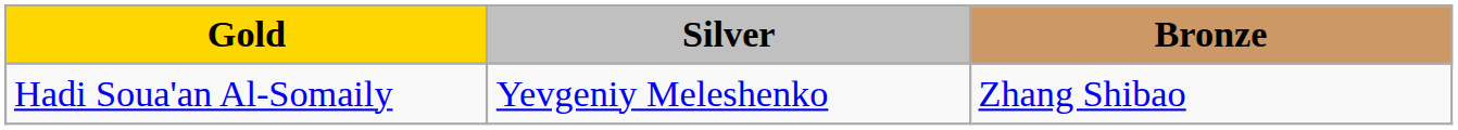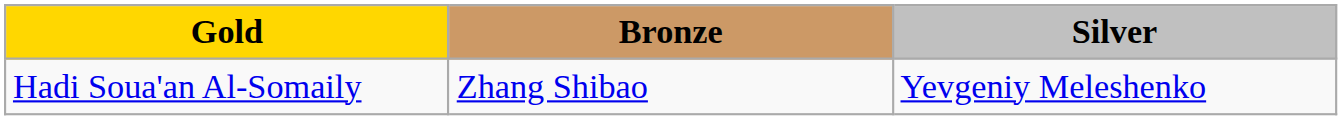columns swapped: Silver <-> Bronze
